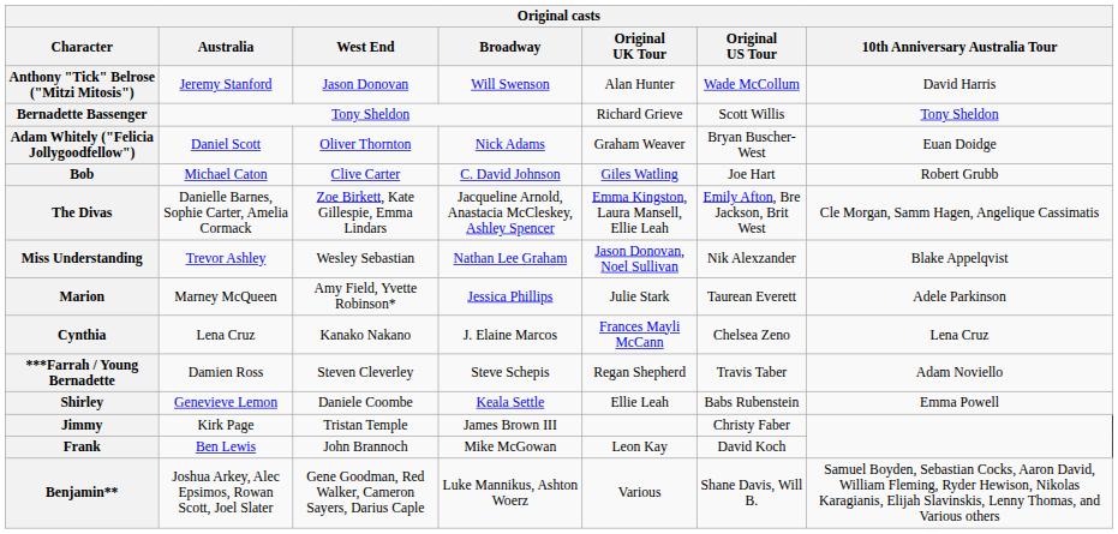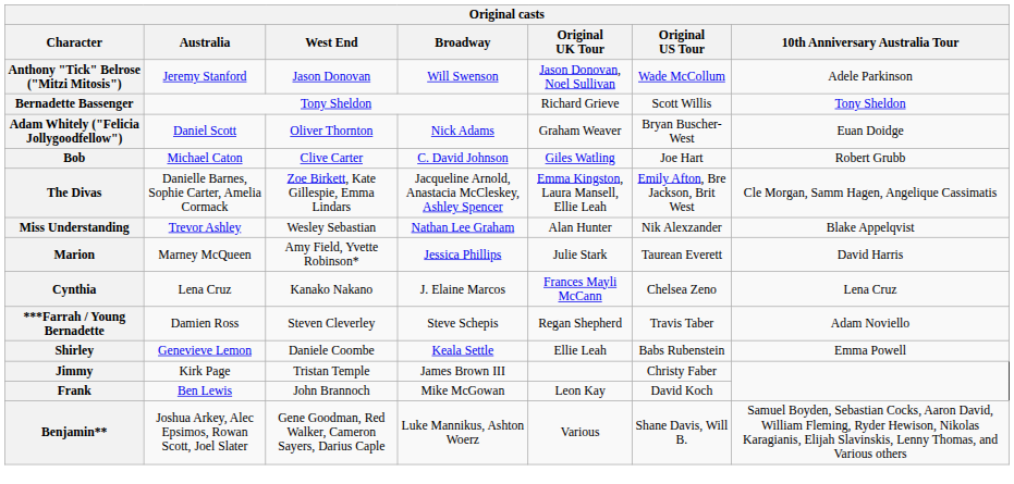Anthony "Tick" Belrose ("Mitzi Mitosis") | Original UK Tour: Alan Hunter -> Jason Donovan, Noel Sullivan
Anthony "Tick" Belrose ("Mitzi Mitosis") | 10th Anniversary Australia Tour: David Harris -> Adele Parkinson
Miss Understanding | Original UK Tour: Jason Donovan, Noel Sullivan -> Alan Hunter
Marion | 10th Anniversary Australia Tour: Adele Parkinson -> David Harris
